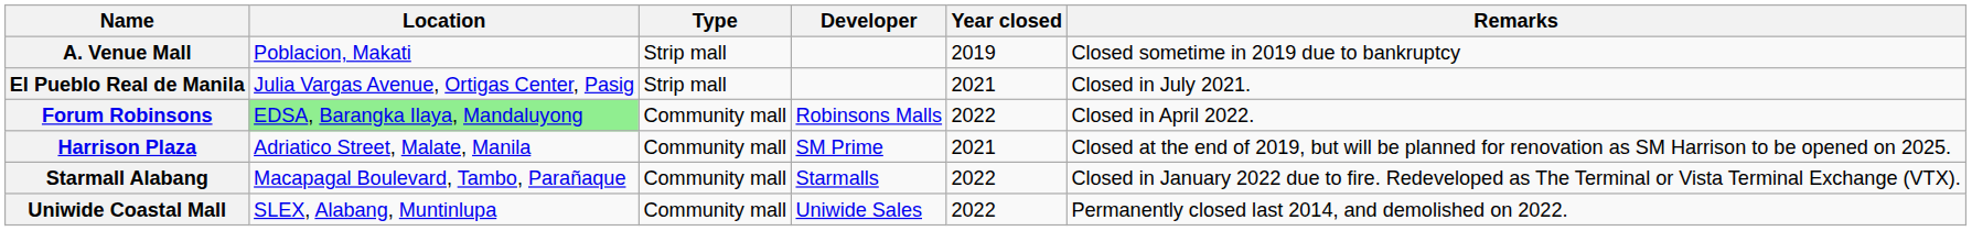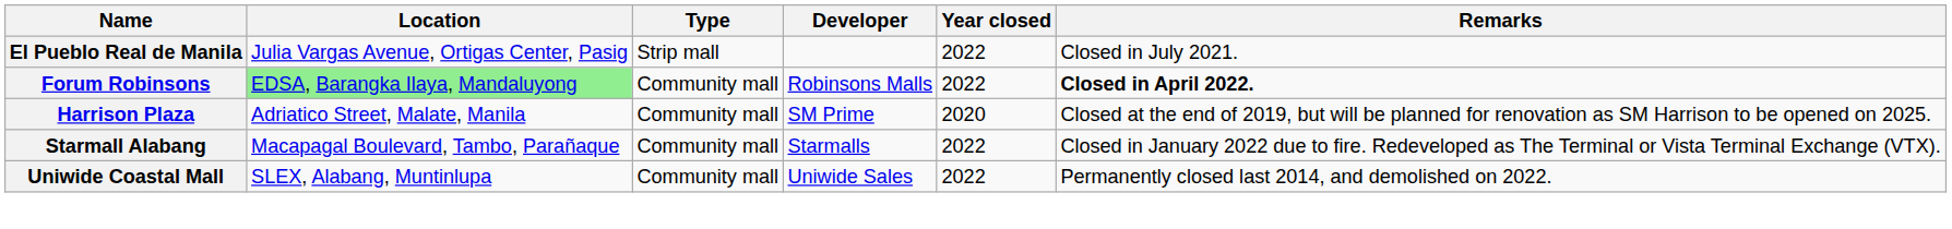- row: A. Venue Mall | Poblacion, Makati | Strip mall | 2019 | Closed sometime in 2019 due to bankruptcy
El Pueblo Real de Manila | Year closed: 2021 -> 2022
Forum Robinsons | Remarks: normal -> bold
Harrison Plaza | Year closed: 2021 -> 2020
